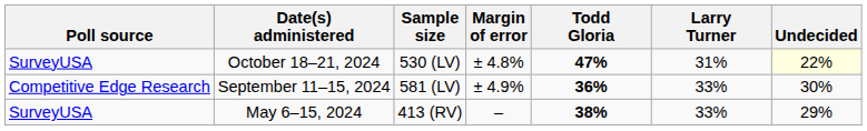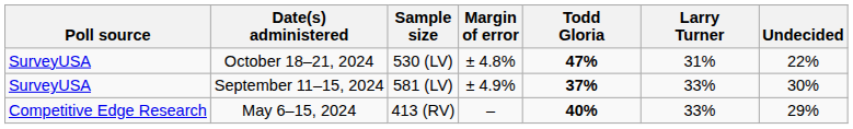October 18–21, 2024 | Undecided: lightyellow background -> no background
September 11–15, 2024 | Poll source: Competitive Edge Research -> SurveyUSA
September 11–15, 2024 | Todd Gloria: 36% -> 37%
May 6–15, 2024 | Poll source: SurveyUSA -> Competitive Edge Research
May 6–15, 2024 | Todd Gloria: 38% -> 40%
